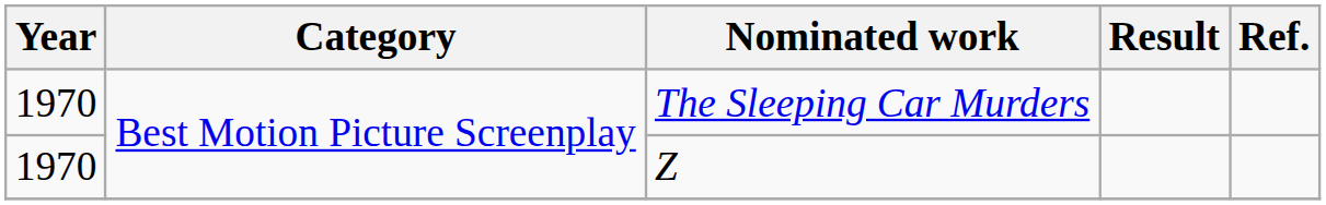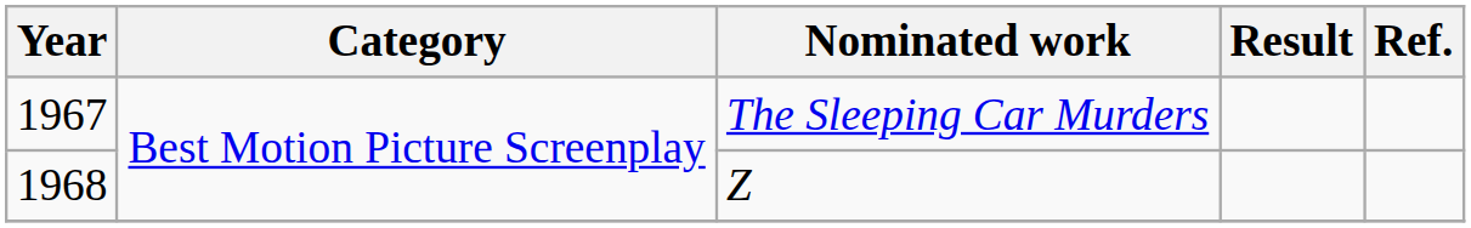The Sleeping Car Murders | Year: 1970 -> 1967
Z | Year: 1970 -> 1968
